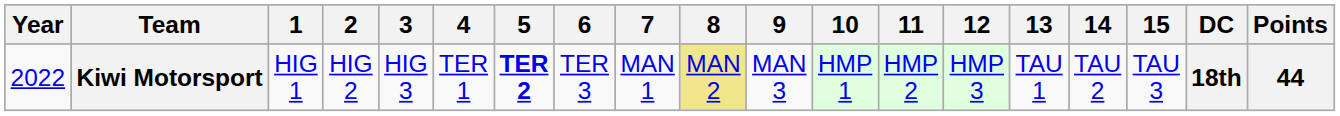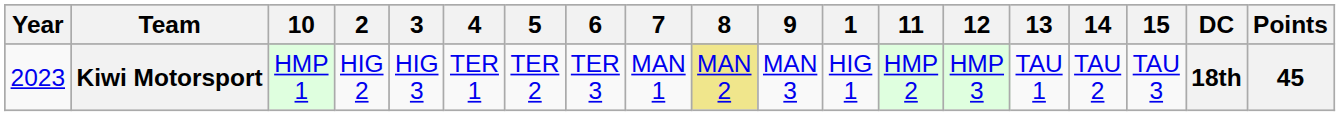columns swapped: 1 <-> 10
Kiwi Motorsport | Year: 2022 -> 2023
Kiwi Motorsport | 5: bold -> normal
Kiwi Motorsport | Points: 44 -> 45
